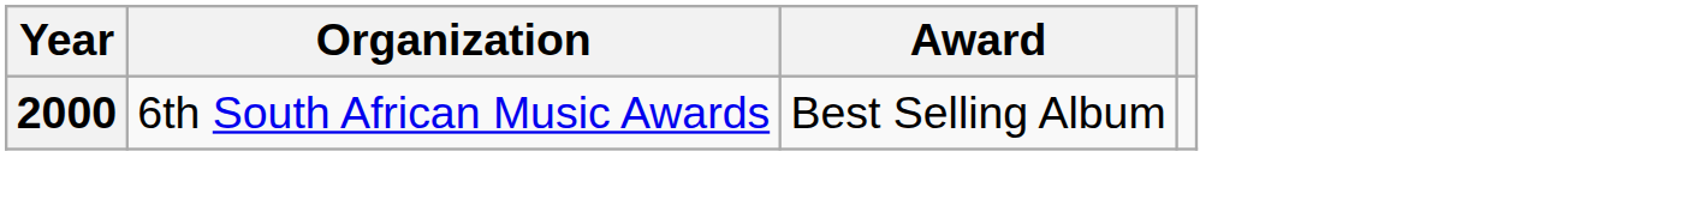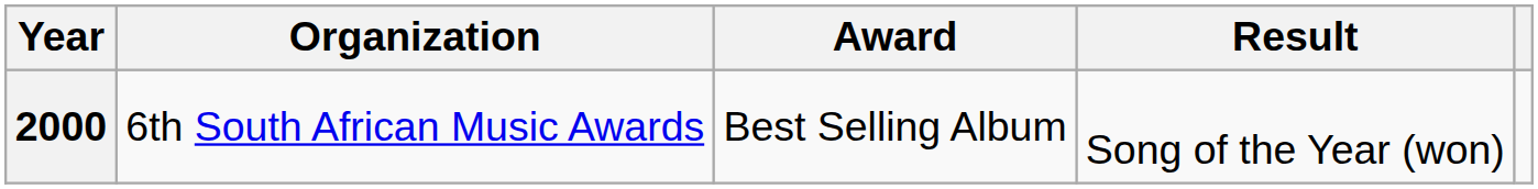+ column: Result | Song of the Year (won)
